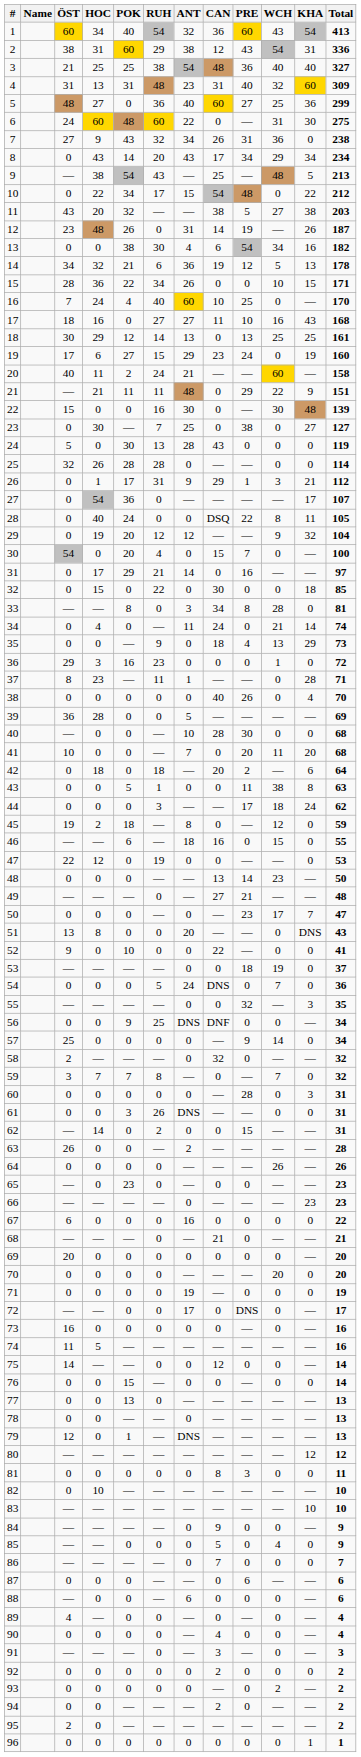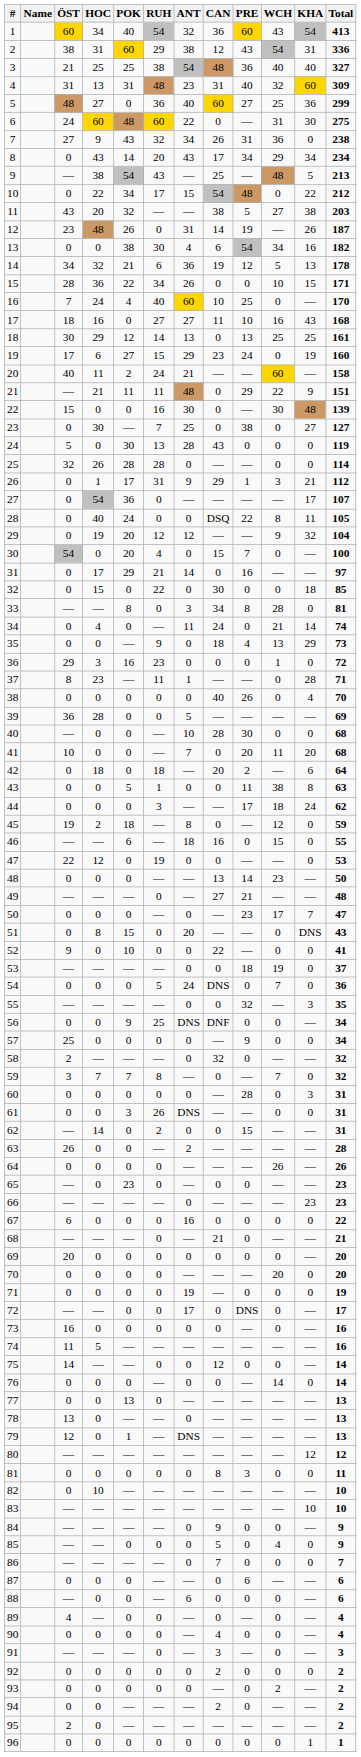51 | ÖST: 13 -> 0
51 | POK: 0 -> 15
57 | WCH: 14 -> 0
76 | POK: 15 -> 0
76 | WCH: 0 -> 14
78 | ÖST: 0 -> 13
